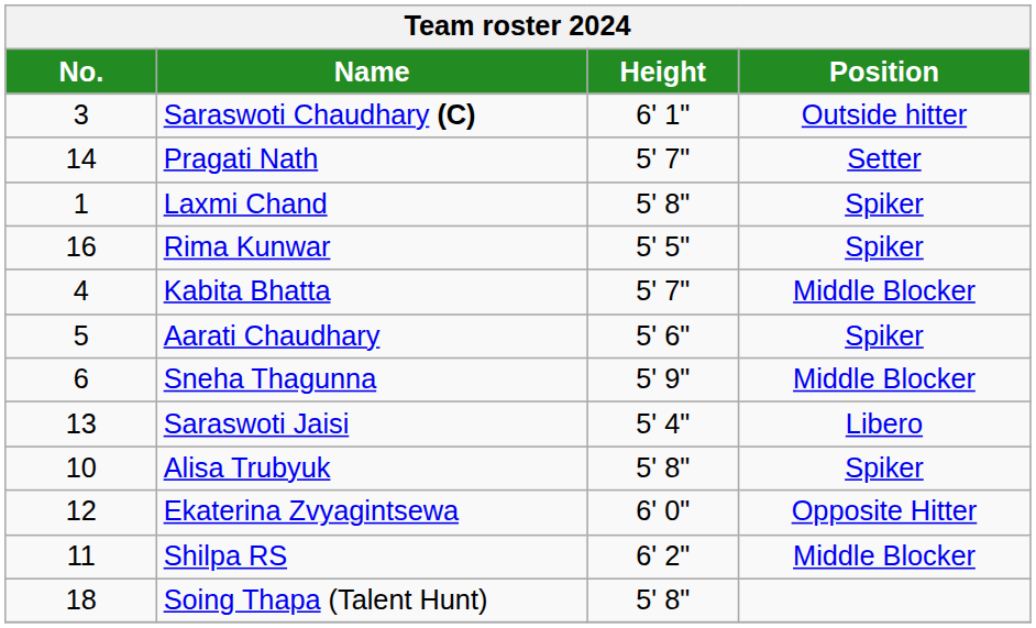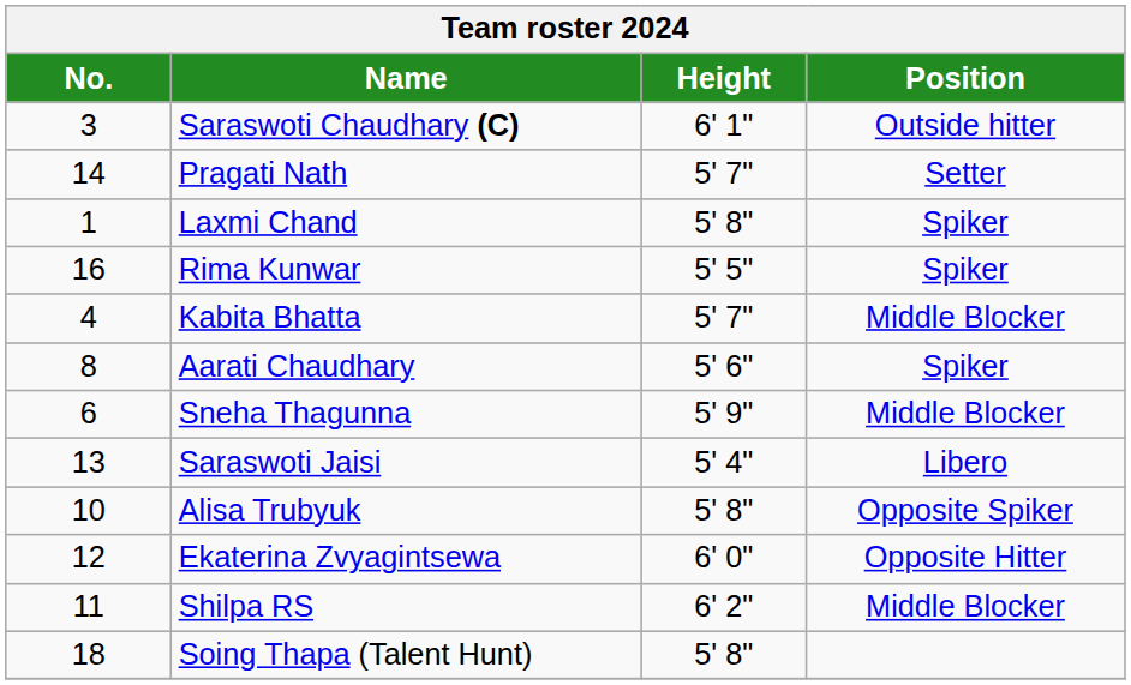Aarati Chaudhary | No.: 5 -> 8
Alisa Trubyuk | Position: Spiker -> Opposite Spiker
